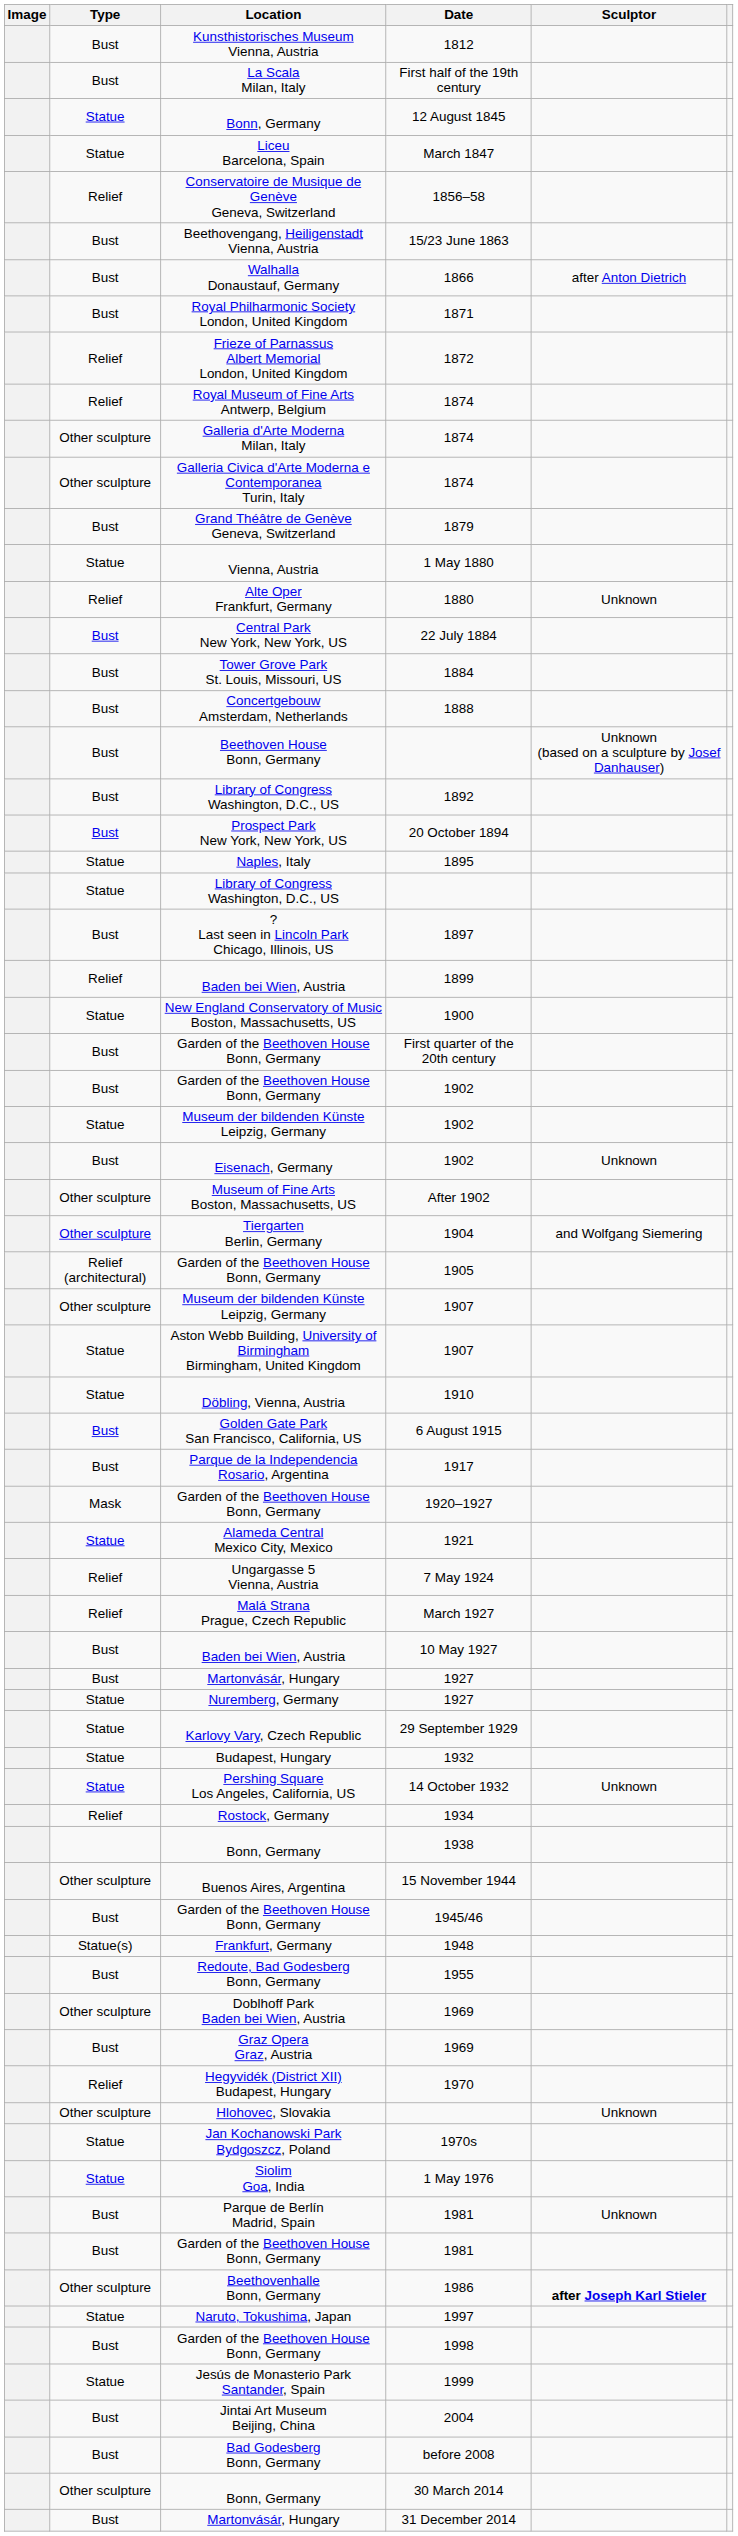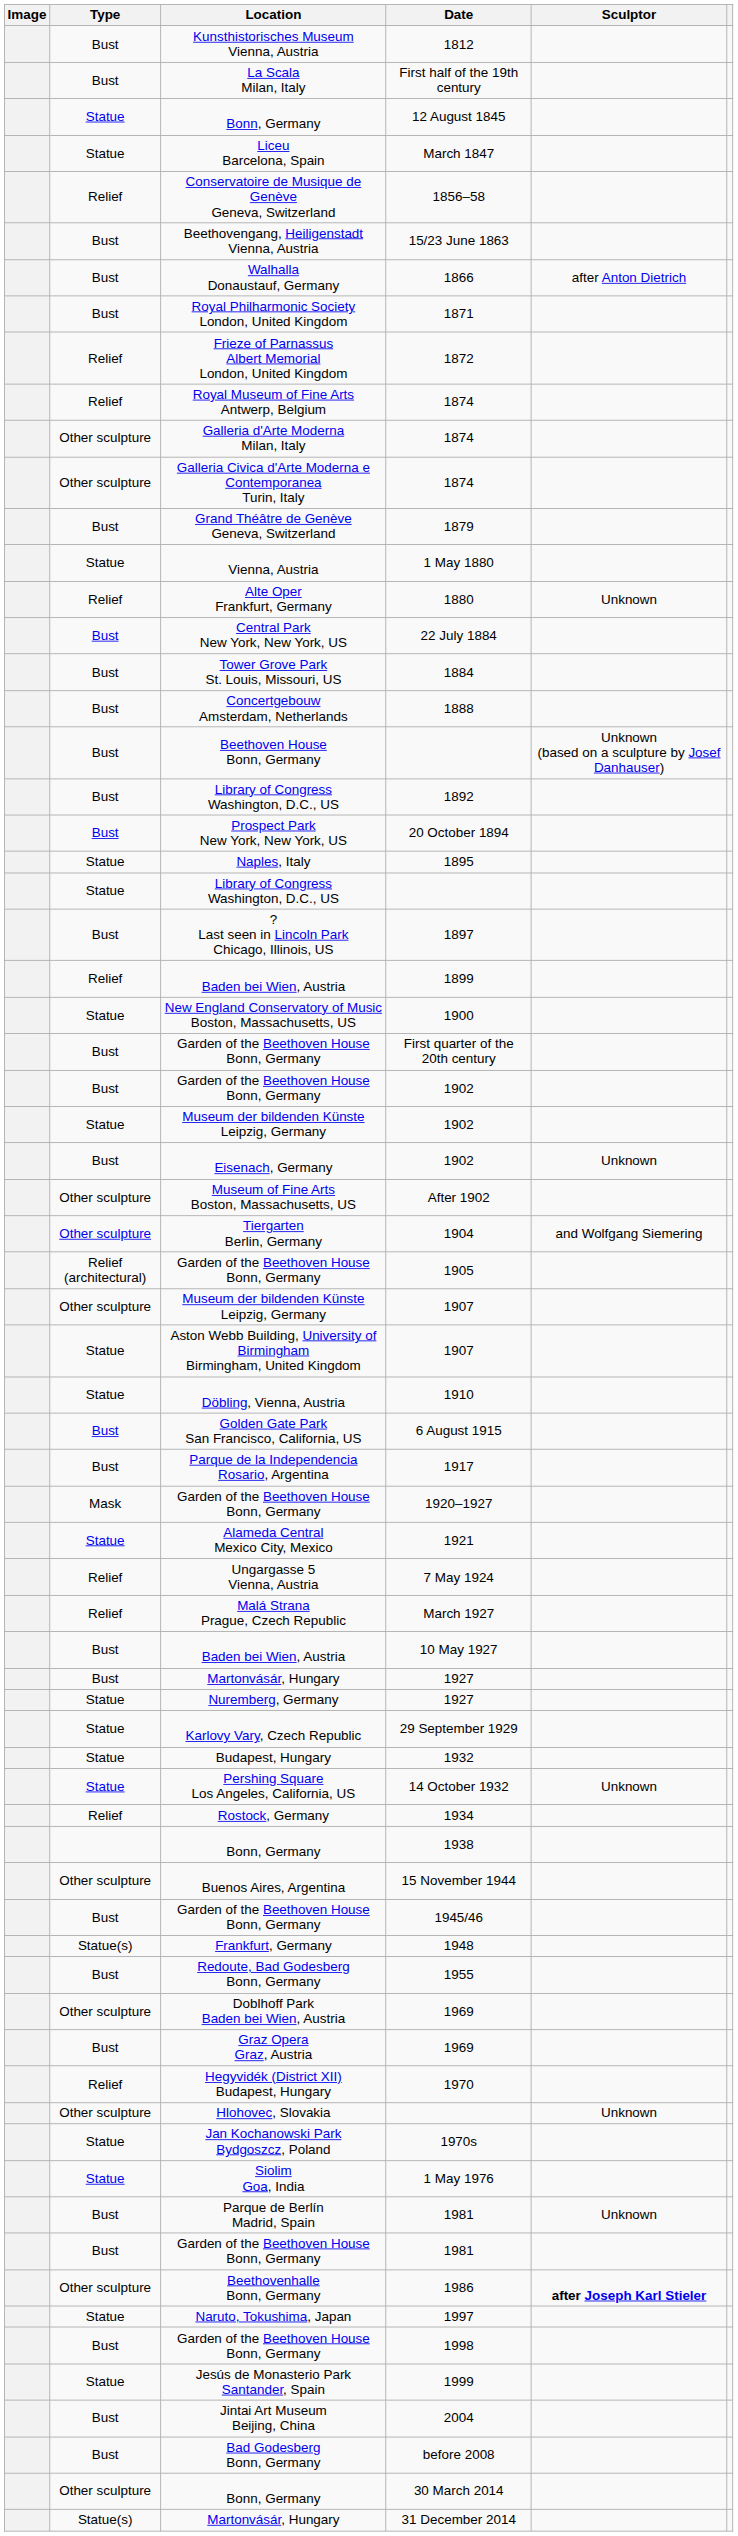31 December 2014 | Type: Bust -> Statue(s)
